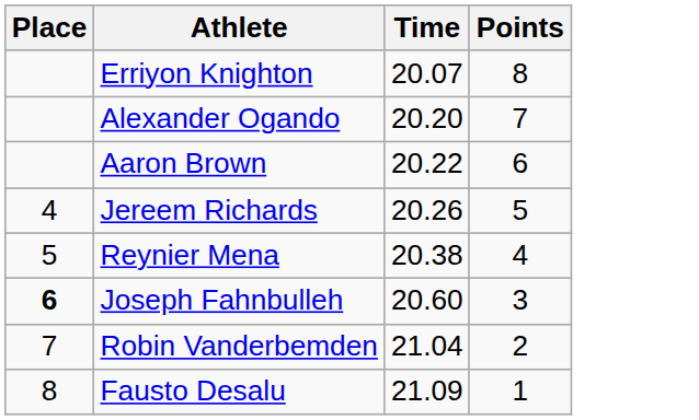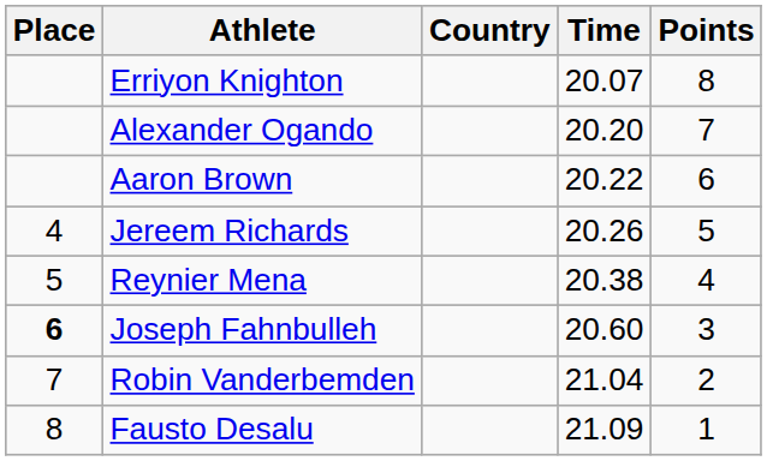+ column: Country
